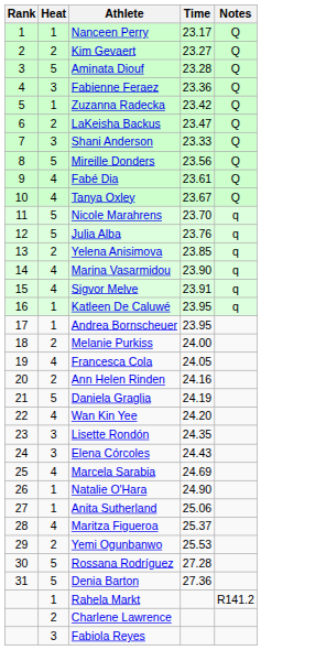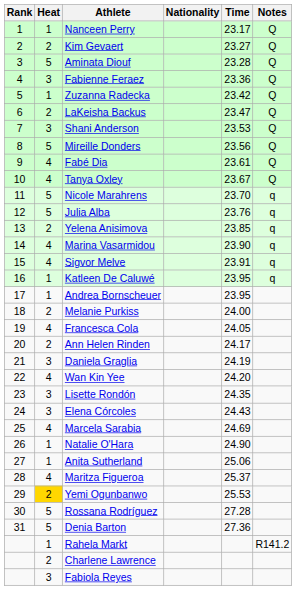+ column: Nationality
Shani Anderson | Time: 23.33 -> 23.53
Ann Helen Rinden | Time: 24.16 -> 24.17
Daniela Graglia | Heat: 5 -> 3
Yemi Ogunbanwo | Heat: no background -> gold background
